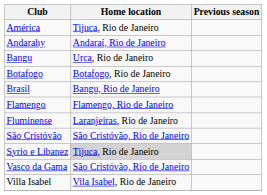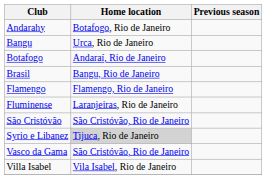- row: América | Tijuca, Rio de Janeiro
Andarahy | Home location: Andaraí, Rio de Janeiro -> Botafogo, Rio de Janeiro
Botafogo | Home location: Botafogo, Rio de Janeiro -> Andaraí, Rio de Janeiro
